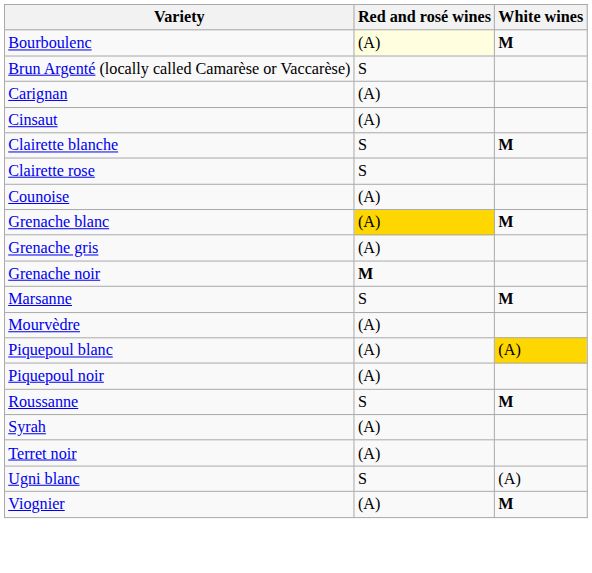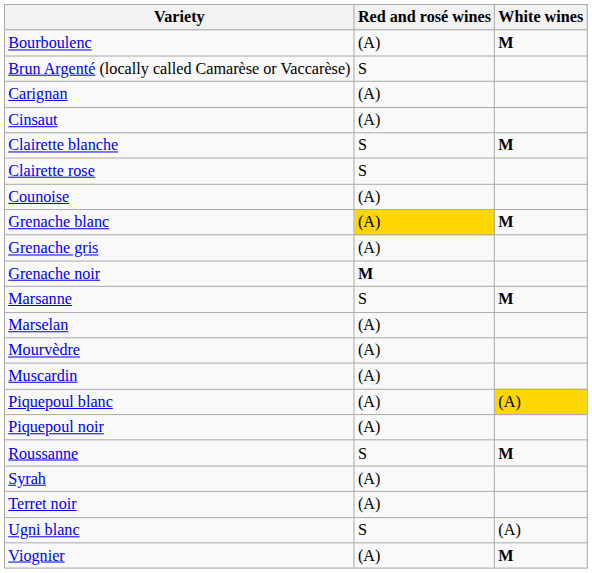Bourboulenc | Red and rosé wines: lightyellow background -> no background
+ row: Marselan | (A)
+ row: Muscardin | (A)
